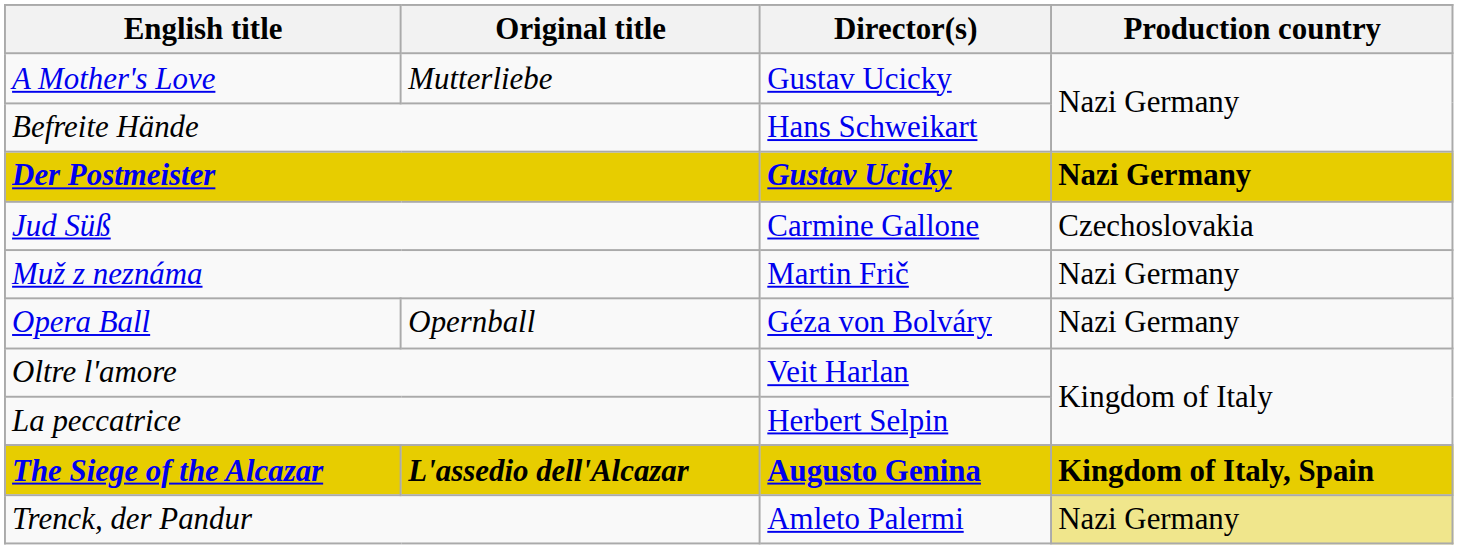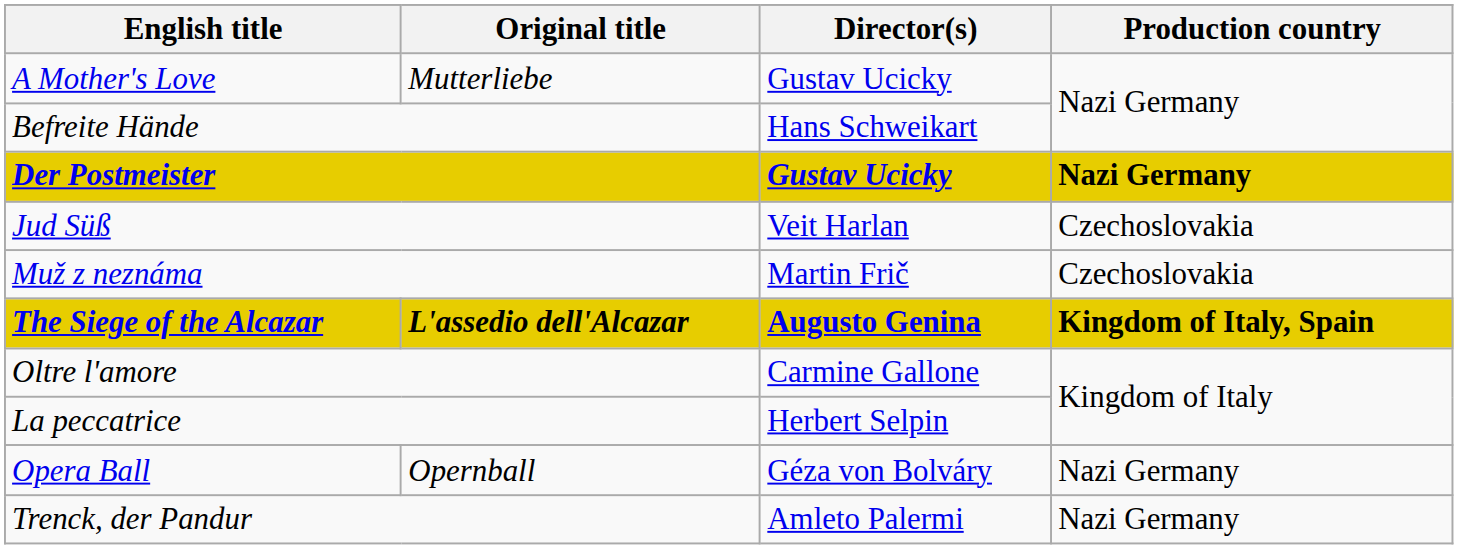Jud Süß | Director(s): Carmine Gallone -> Veit Harlan
Muž z neznáma | Production country: Nazi Germany -> Czechoslovakia
rows swapped: Opera Ball <-> The Siege of the Alcazar
Oltre l'amore | Director(s): Veit Harlan -> Carmine Gallone
Trenck, der Pandur | Production country: khaki background -> no background
